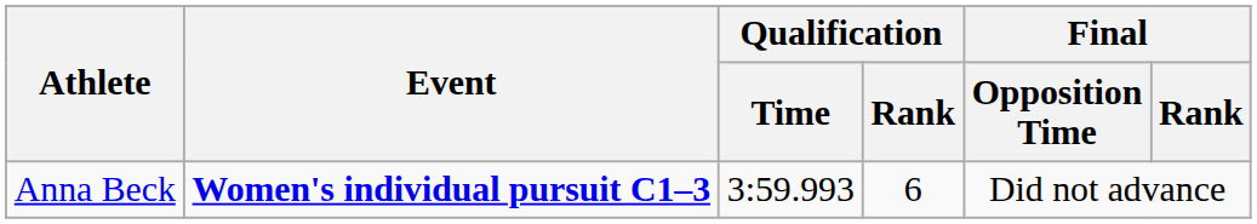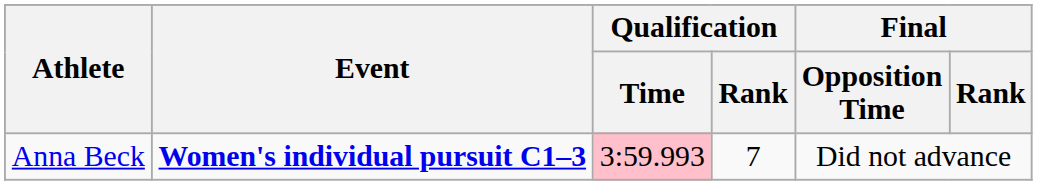Anna Beck | Qualification / Time: no background -> pink background
Anna Beck | Qualification / Rank: 6 -> 7
